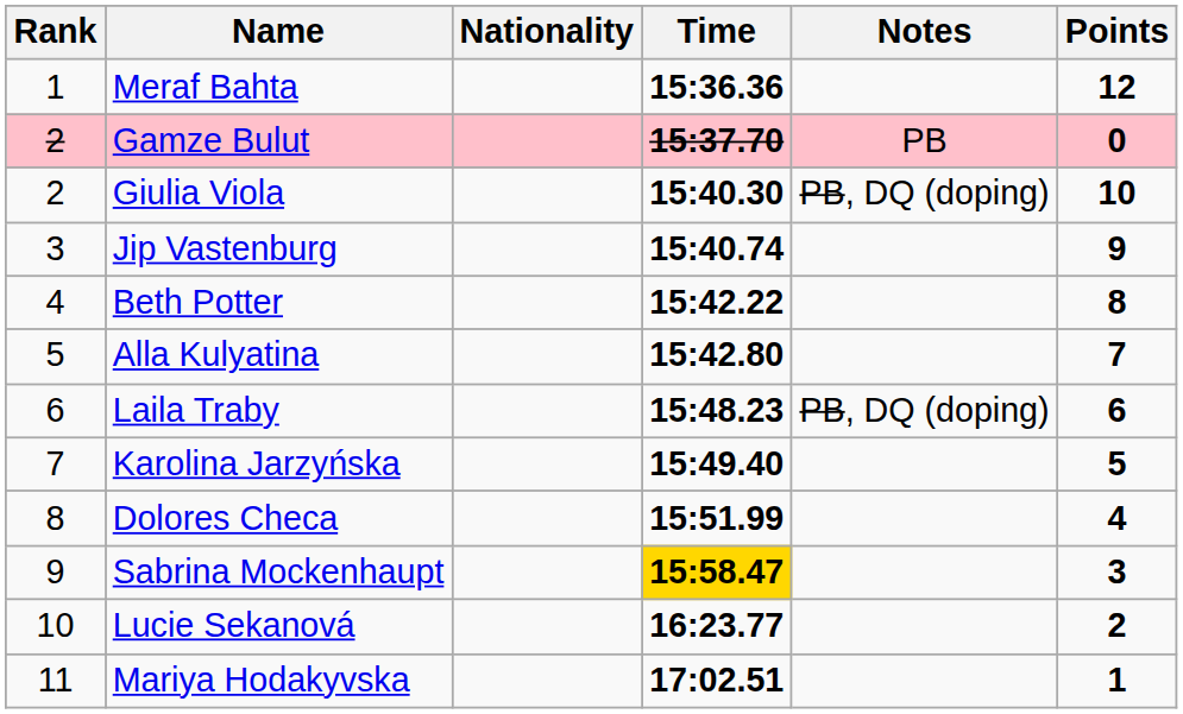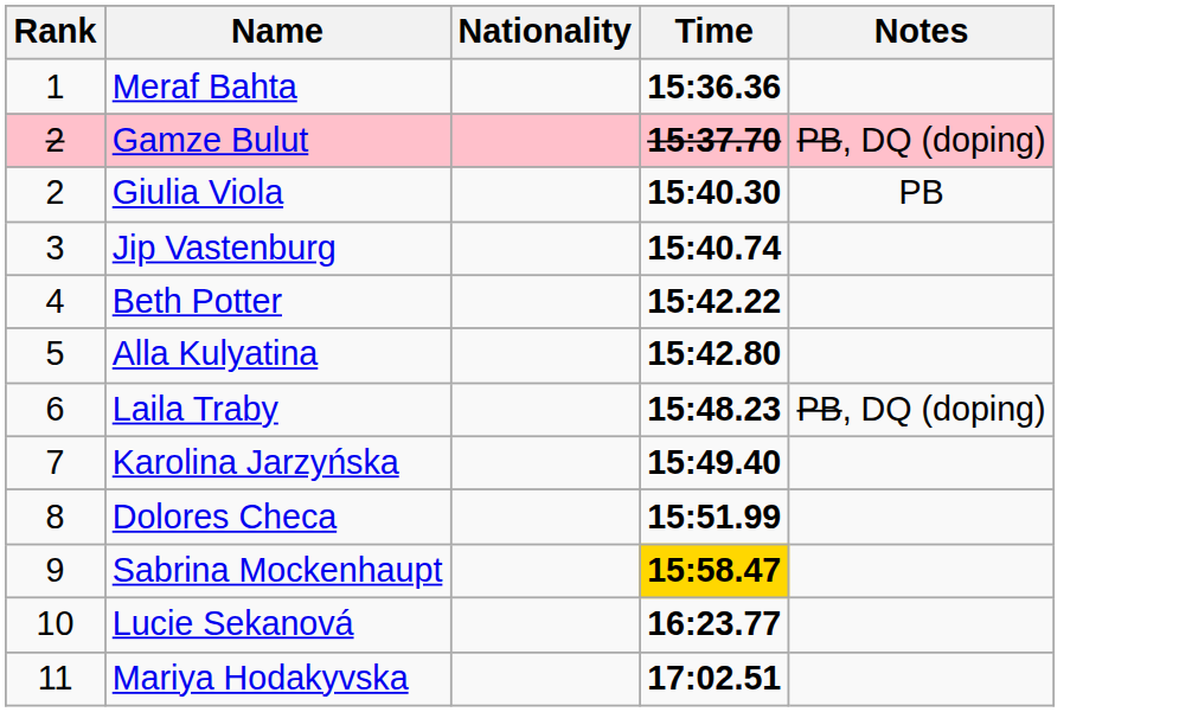- column: Points | 12 | 0 | 10 | 9 | 8 | 7 | 6 | 5 | 4 | 3 | 2 | 1
Gamze Bulut | Notes: PB -> PB, DQ (doping)
Giulia Viola | Notes: PB, DQ (doping) -> PB
